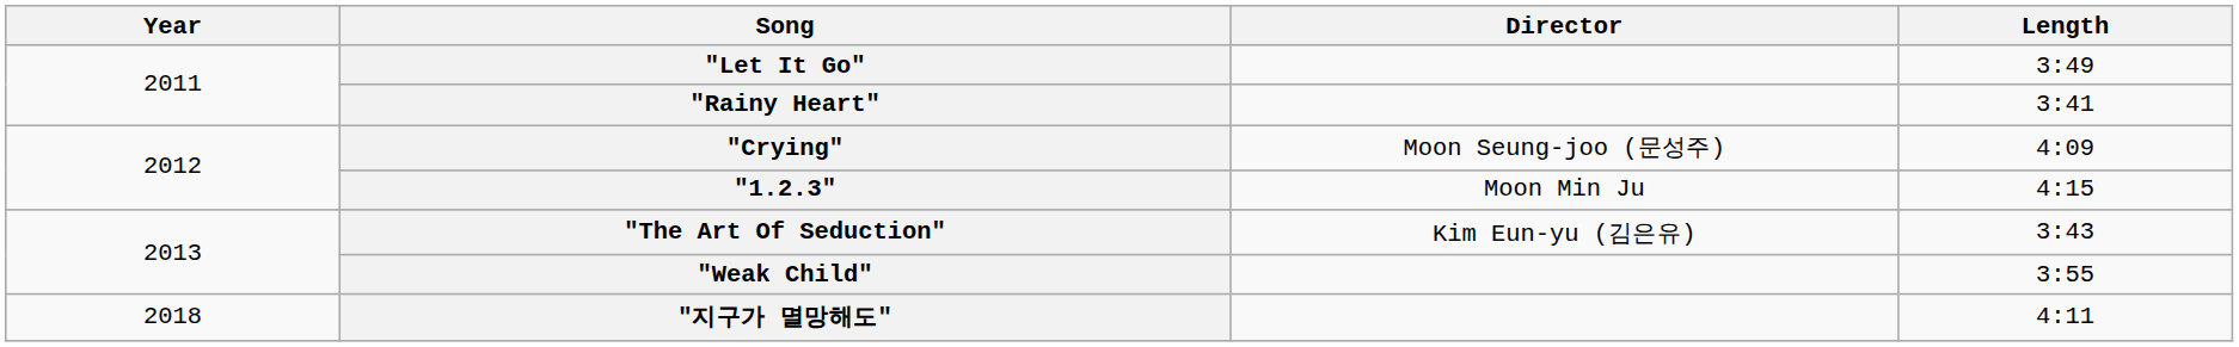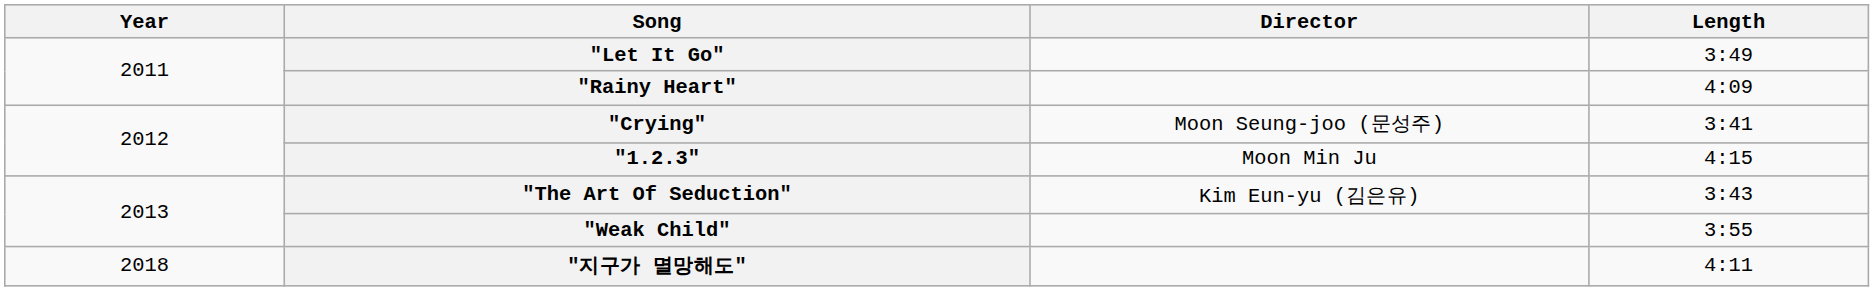"Rainy Heart" | Length: 3:41 -> 4:09
"Crying" | Length: 4:09 -> 3:41
